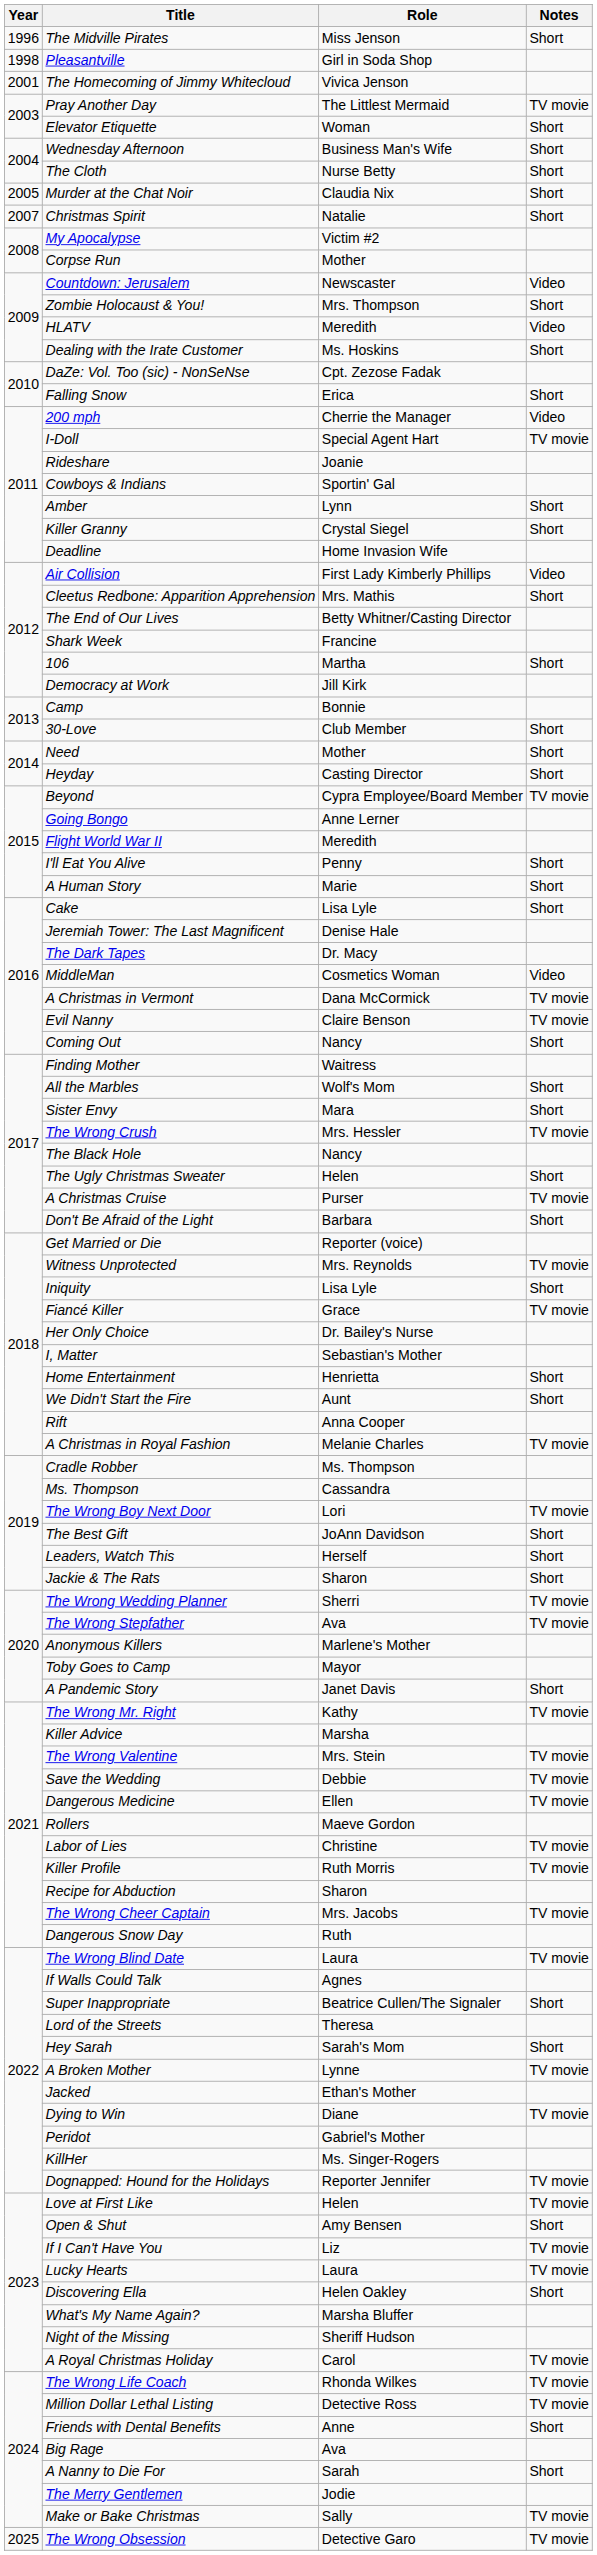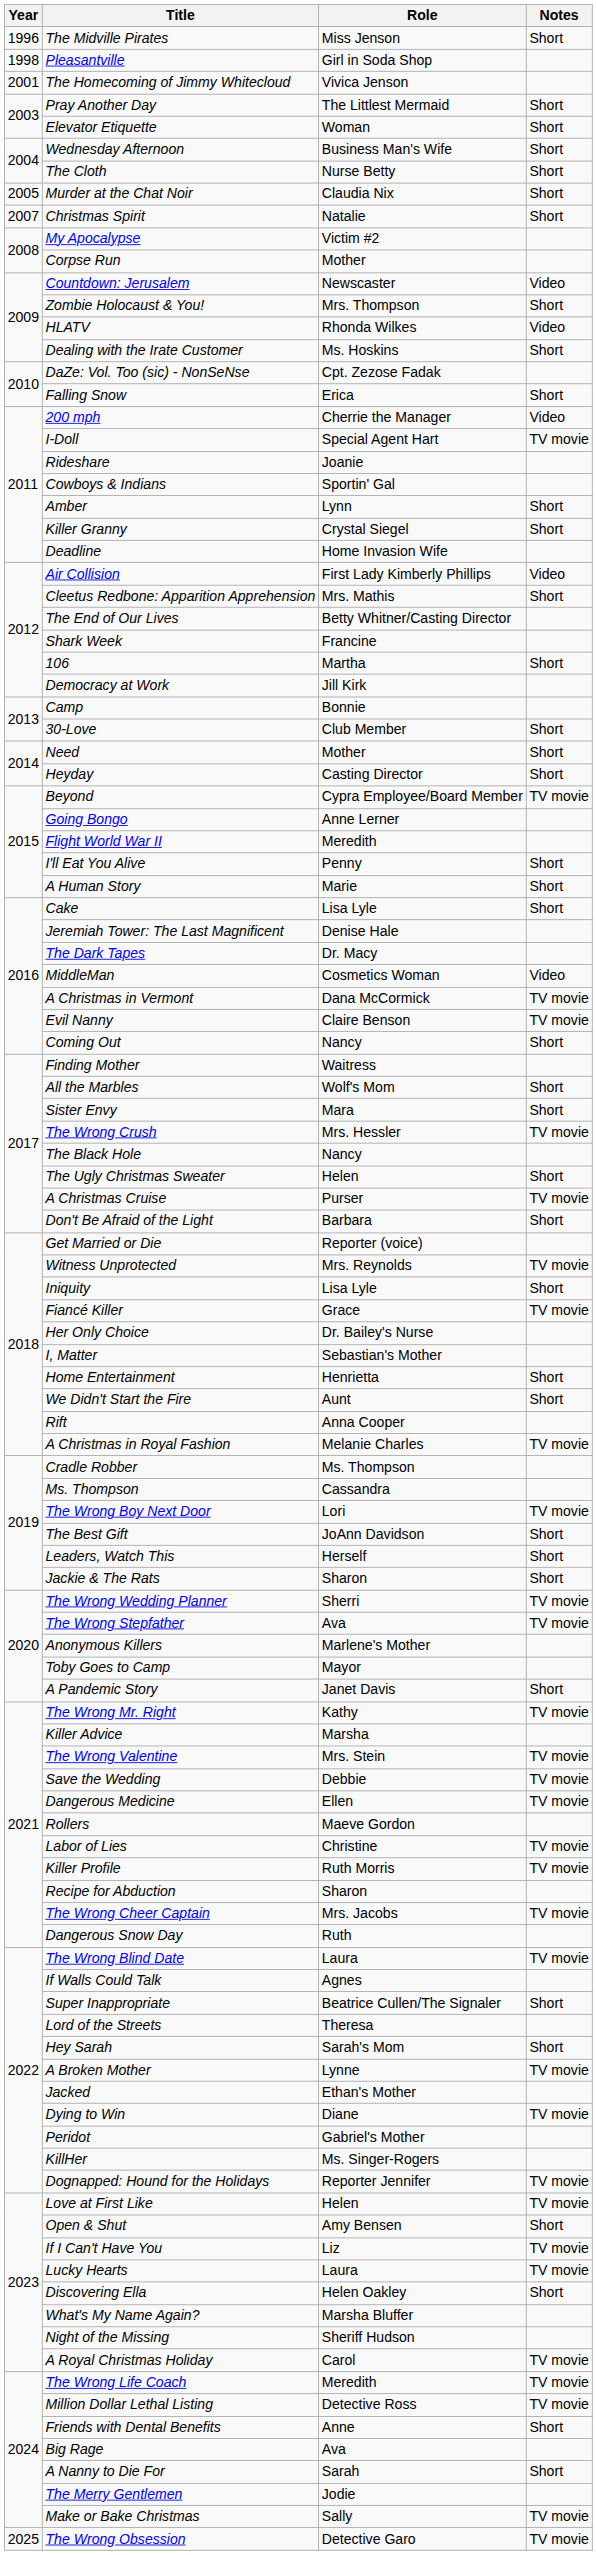Pray Another Day | Notes: TV movie -> Short
HLATV | Role: Meredith -> Rhonda Wilkes
The Wrong Life Coach | Role: Rhonda Wilkes -> Meredith
